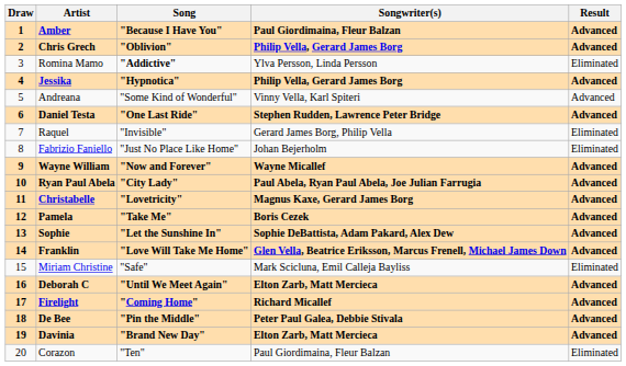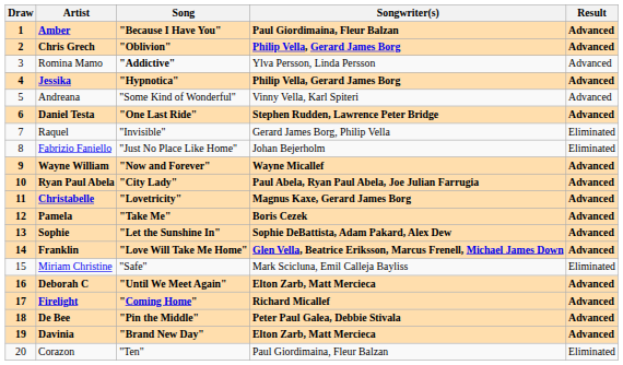Romina Mamo | Result: Eliminated -> Advanced
